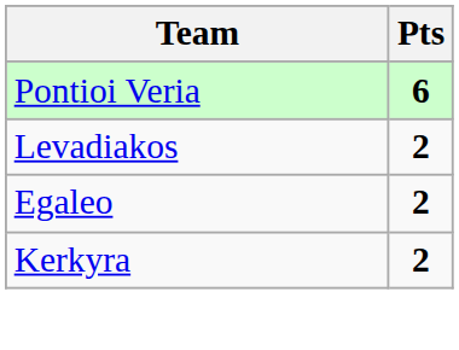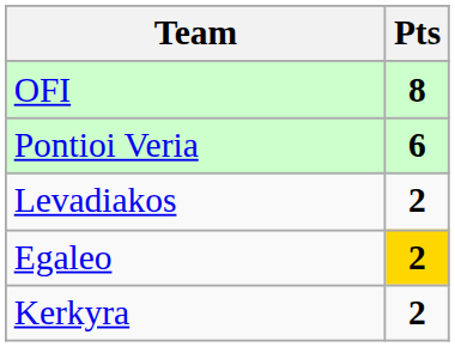+ row: OFI | 8
Egaleo | Pts: no background -> gold background
